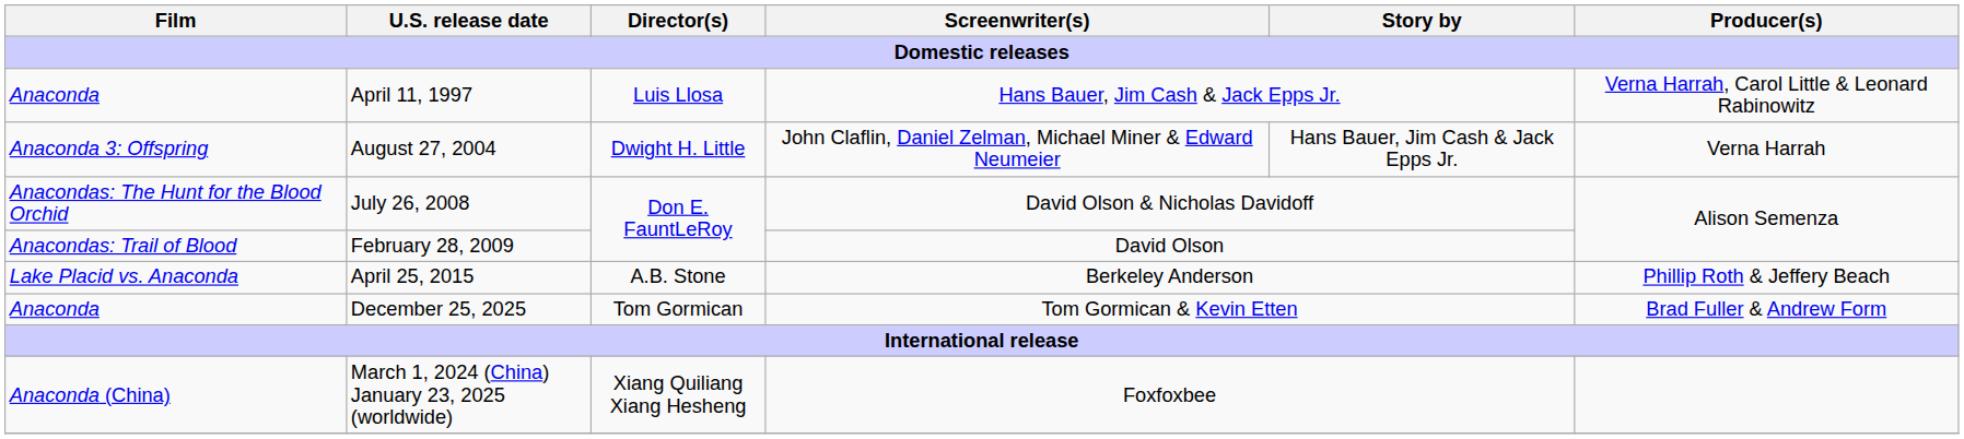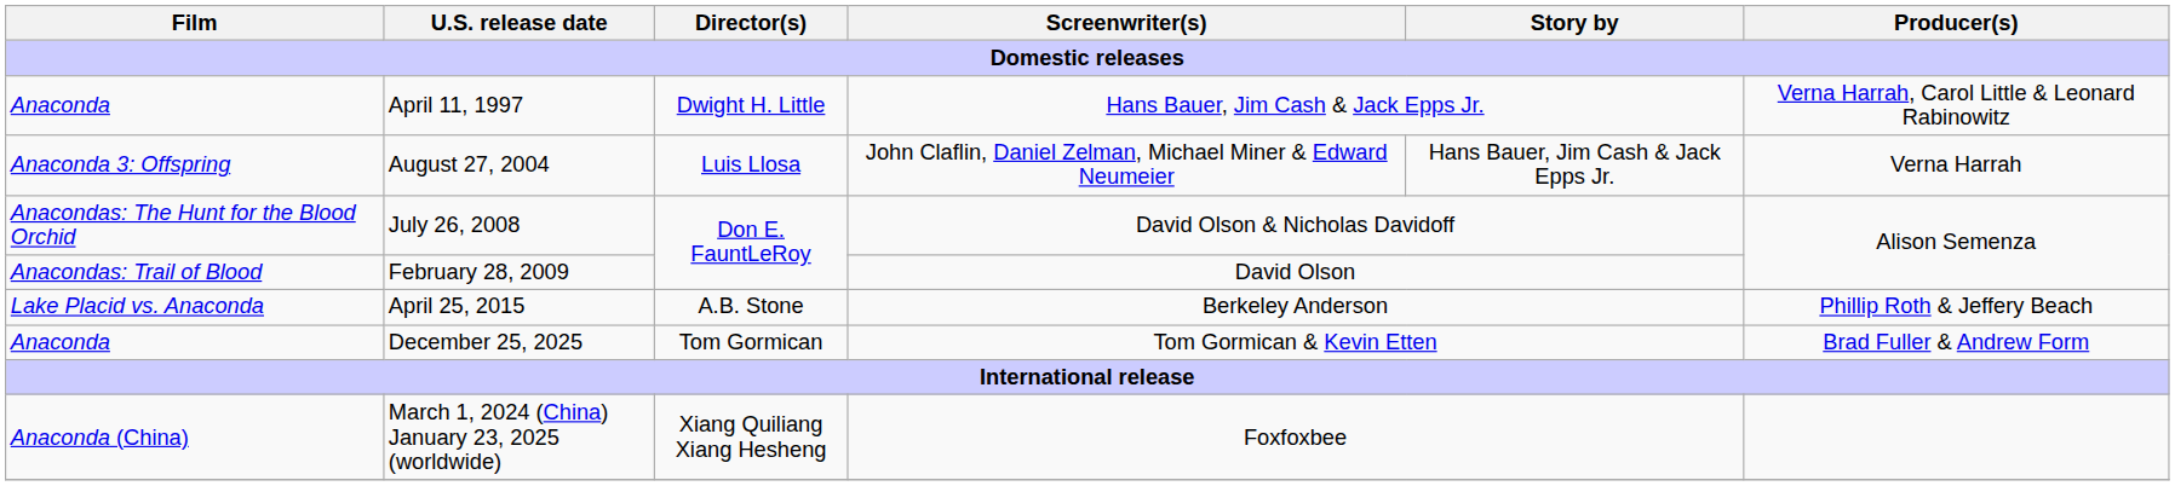April 11, 1997 | Director(s): Luis Llosa -> Dwight H. Little
August 27, 2004 | Director(s): Dwight H. Little -> Luis Llosa
